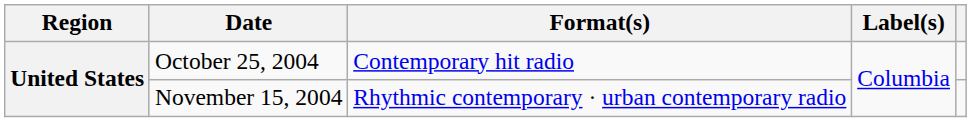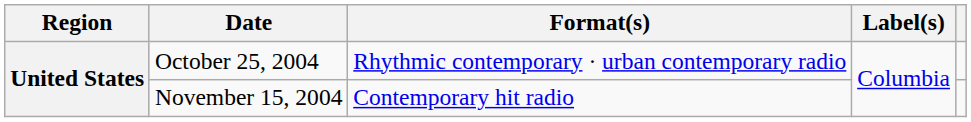October 25, 2004 | Format(s): Contemporary hit radio -> Rhythmic contemporary · urban contemporary radio
November 15, 2004 | Format(s): Rhythmic contemporary · urban contemporary radio -> Contemporary hit radio
